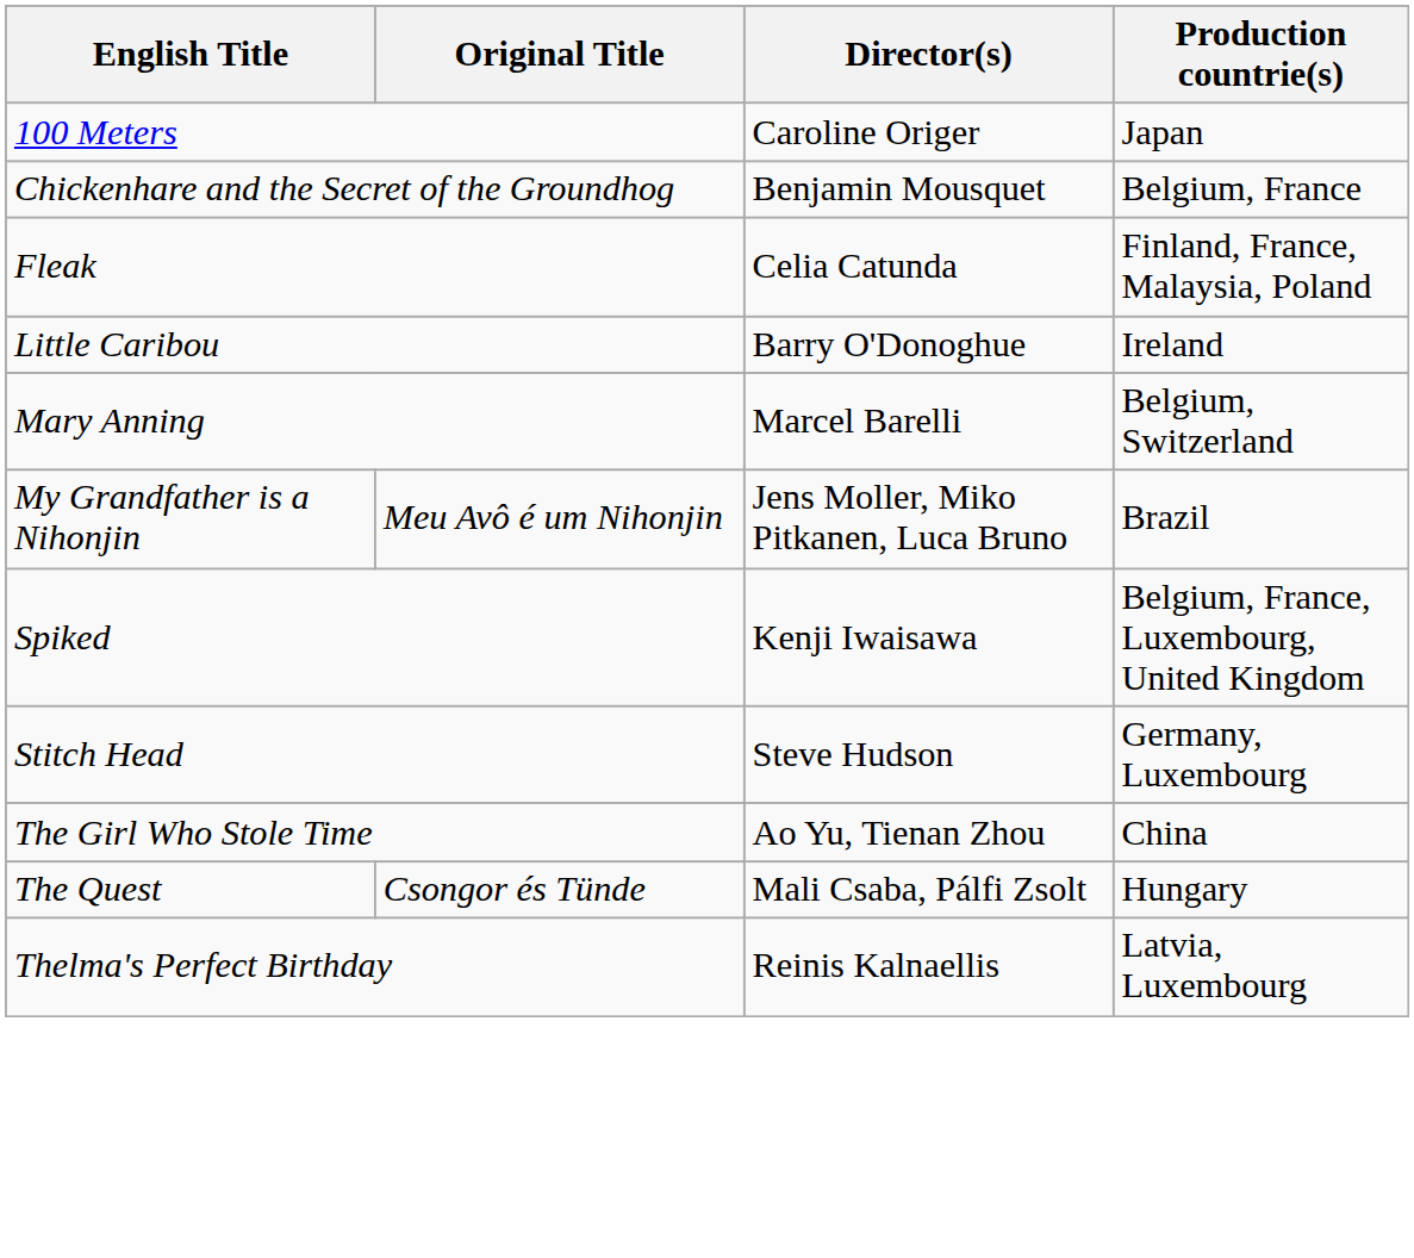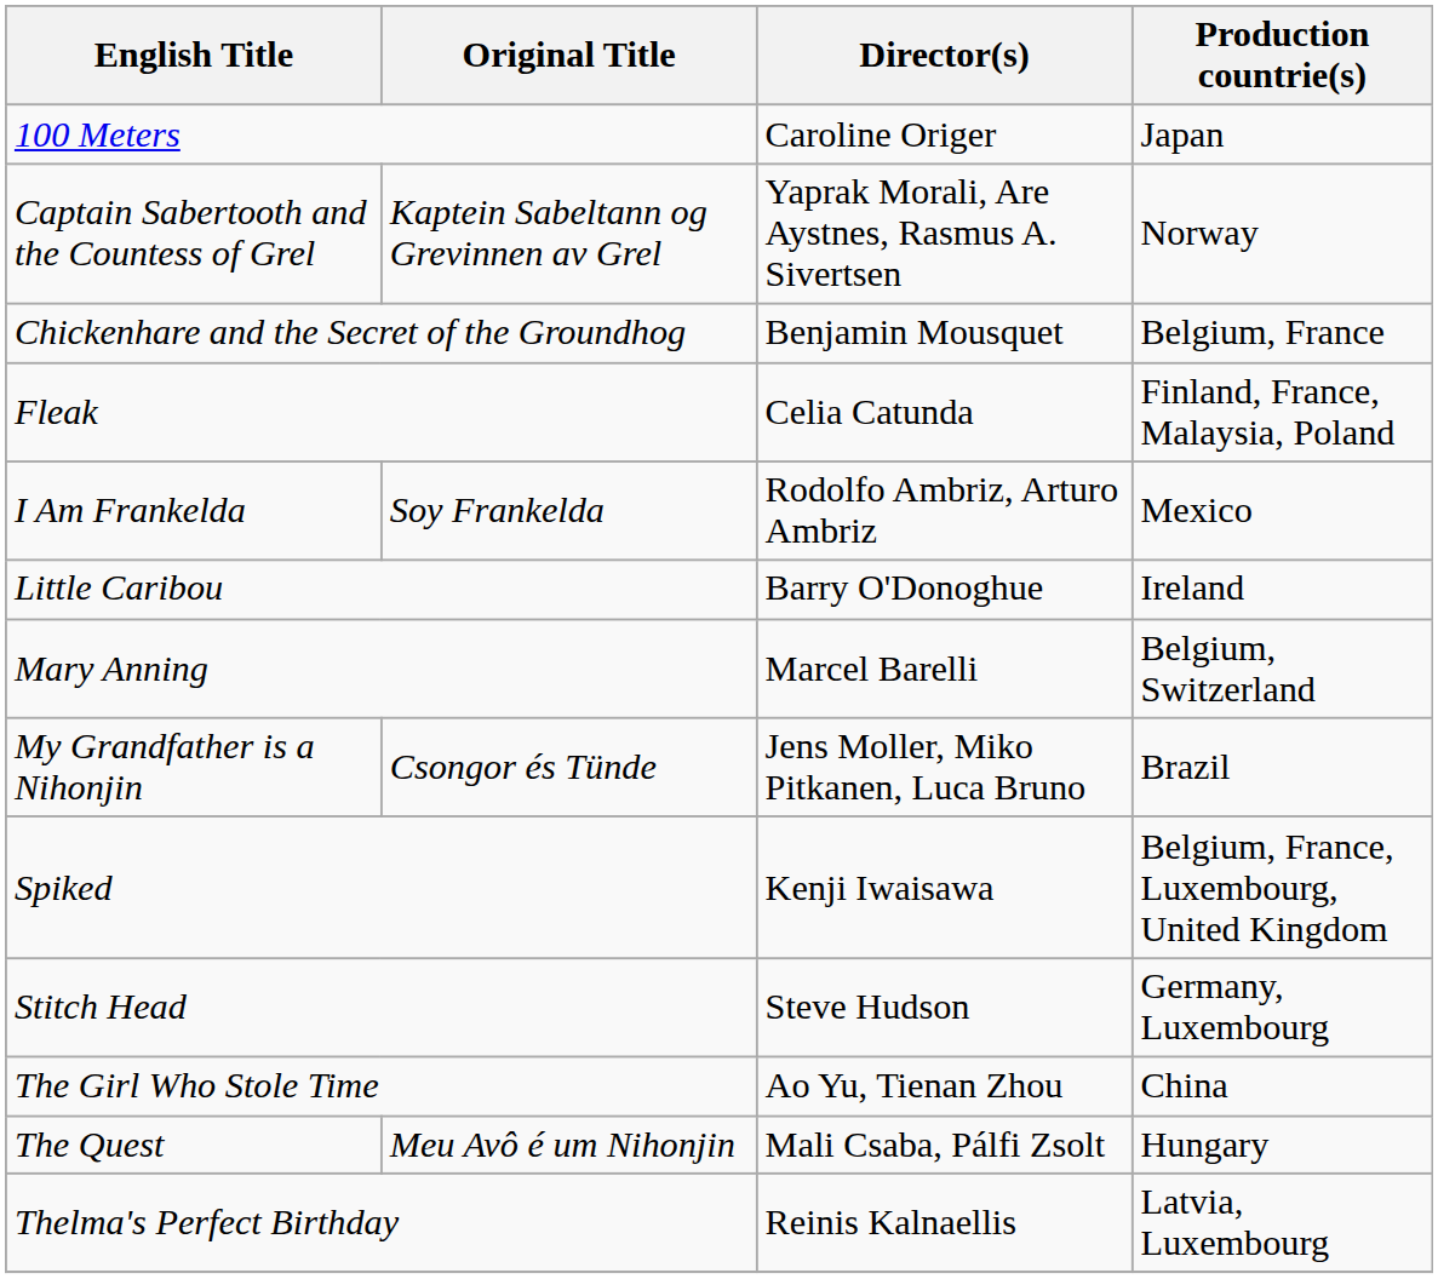+ row: Captain Sabertooth and the Countess of Grel | Kaptein Sabeltann og Grevinnen av Grel | Yaprak Morali, Are Aystnes, Rasmus A. Sivertsen | Norway
+ row: I Am Frankelda | Soy Frankelda | Rodolfo Ambriz, Arturo Ambriz | Mexico
My Grandfather is a Nihonjin | Original Title: Meu Avô é um Nihonjin -> Csongor és Tünde
The Quest | Original Title: Csongor és Tünde -> Meu Avô é um Nihonjin
